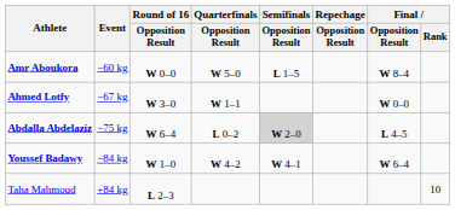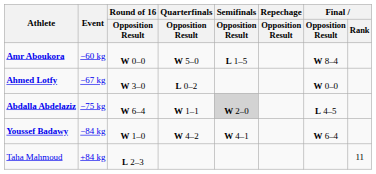Ahmed Lotfy | Quarterfinals / Opposition Result: W 1–1 -> L 0–2
Abdalla Abdelaziz | Quarterfinals / Opposition Result: L 0–2 -> W 1–1
Taha Mahmoud | Final / Rank: 10 -> 11
